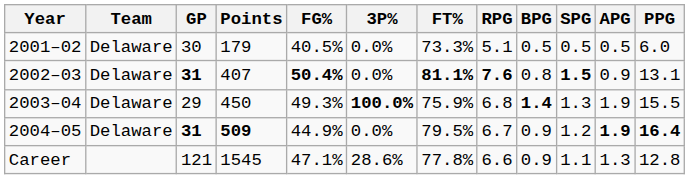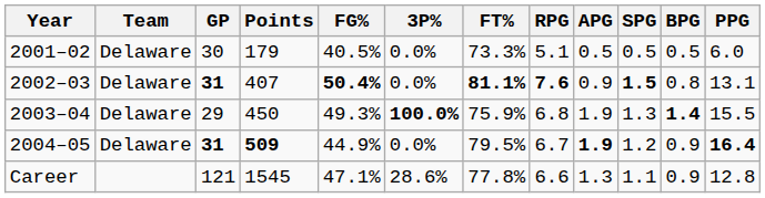columns swapped: APG <-> BPG
